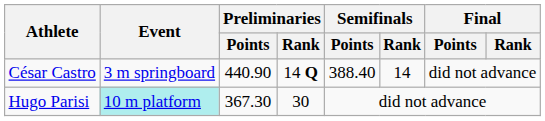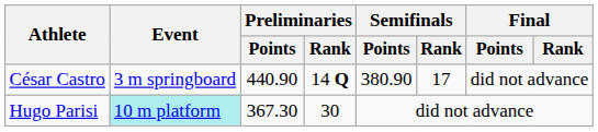César Castro | Semifinals / Points: 388.40 -> 380.90
César Castro | Semifinals / Rank: 14 -> 17
